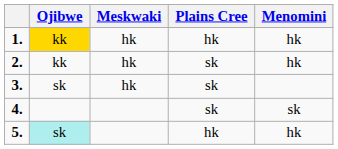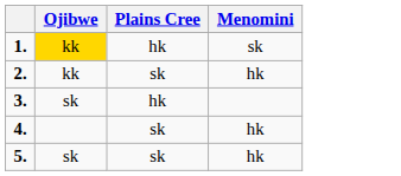- column: Meskwaki | hk | hk | hk
1. | Menomini: hk -> sk
3. | Plains Cree: sk -> hk
4. | Menomini: sk -> hk
5. | Ojibwe: paleturquoise background -> no background
5. | Plains Cree: hk -> sk
